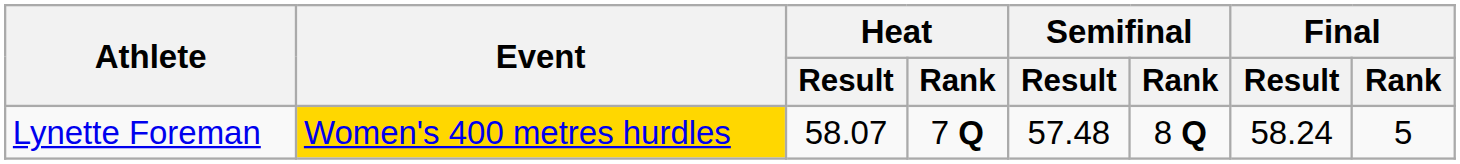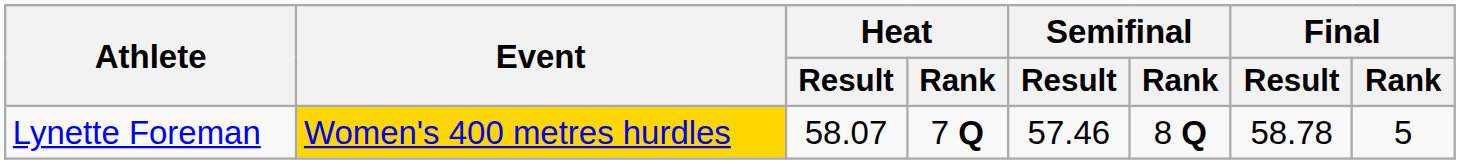Lynette Foreman | Semifinal / Result: 57.48 -> 57.46
Lynette Foreman | Final / Result: 58.24 -> 58.78
